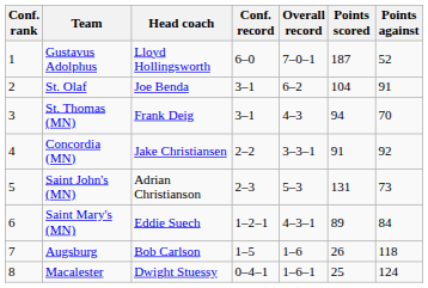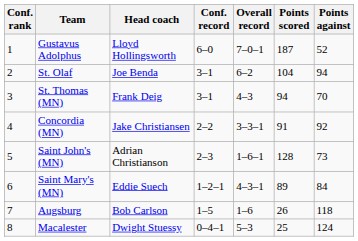St. Olaf | Points against: 91 -> 94
Saint John's (MN) | Overall record: 5–3 -> 1–6–1
Saint John's (MN) | Points scored: 131 -> 128
Macalester | Overall record: 1–6–1 -> 5–3
